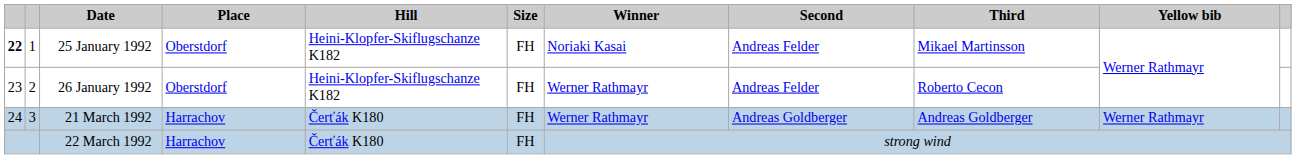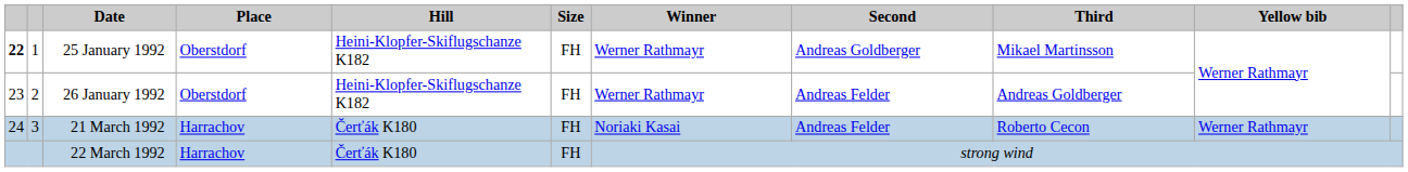25 January 1992 | Winner: Noriaki Kasai -> Werner Rathmayr
25 January 1992 | Second: Andreas Felder -> Andreas Goldberger
26 January 1992 | Third: Roberto Cecon -> Andreas Goldberger
21 March 1992 | Winner: Werner Rathmayr -> Noriaki Kasai
21 March 1992 | Second: Andreas Goldberger -> Andreas Felder
21 March 1992 | Third: Andreas Goldberger -> Roberto Cecon
